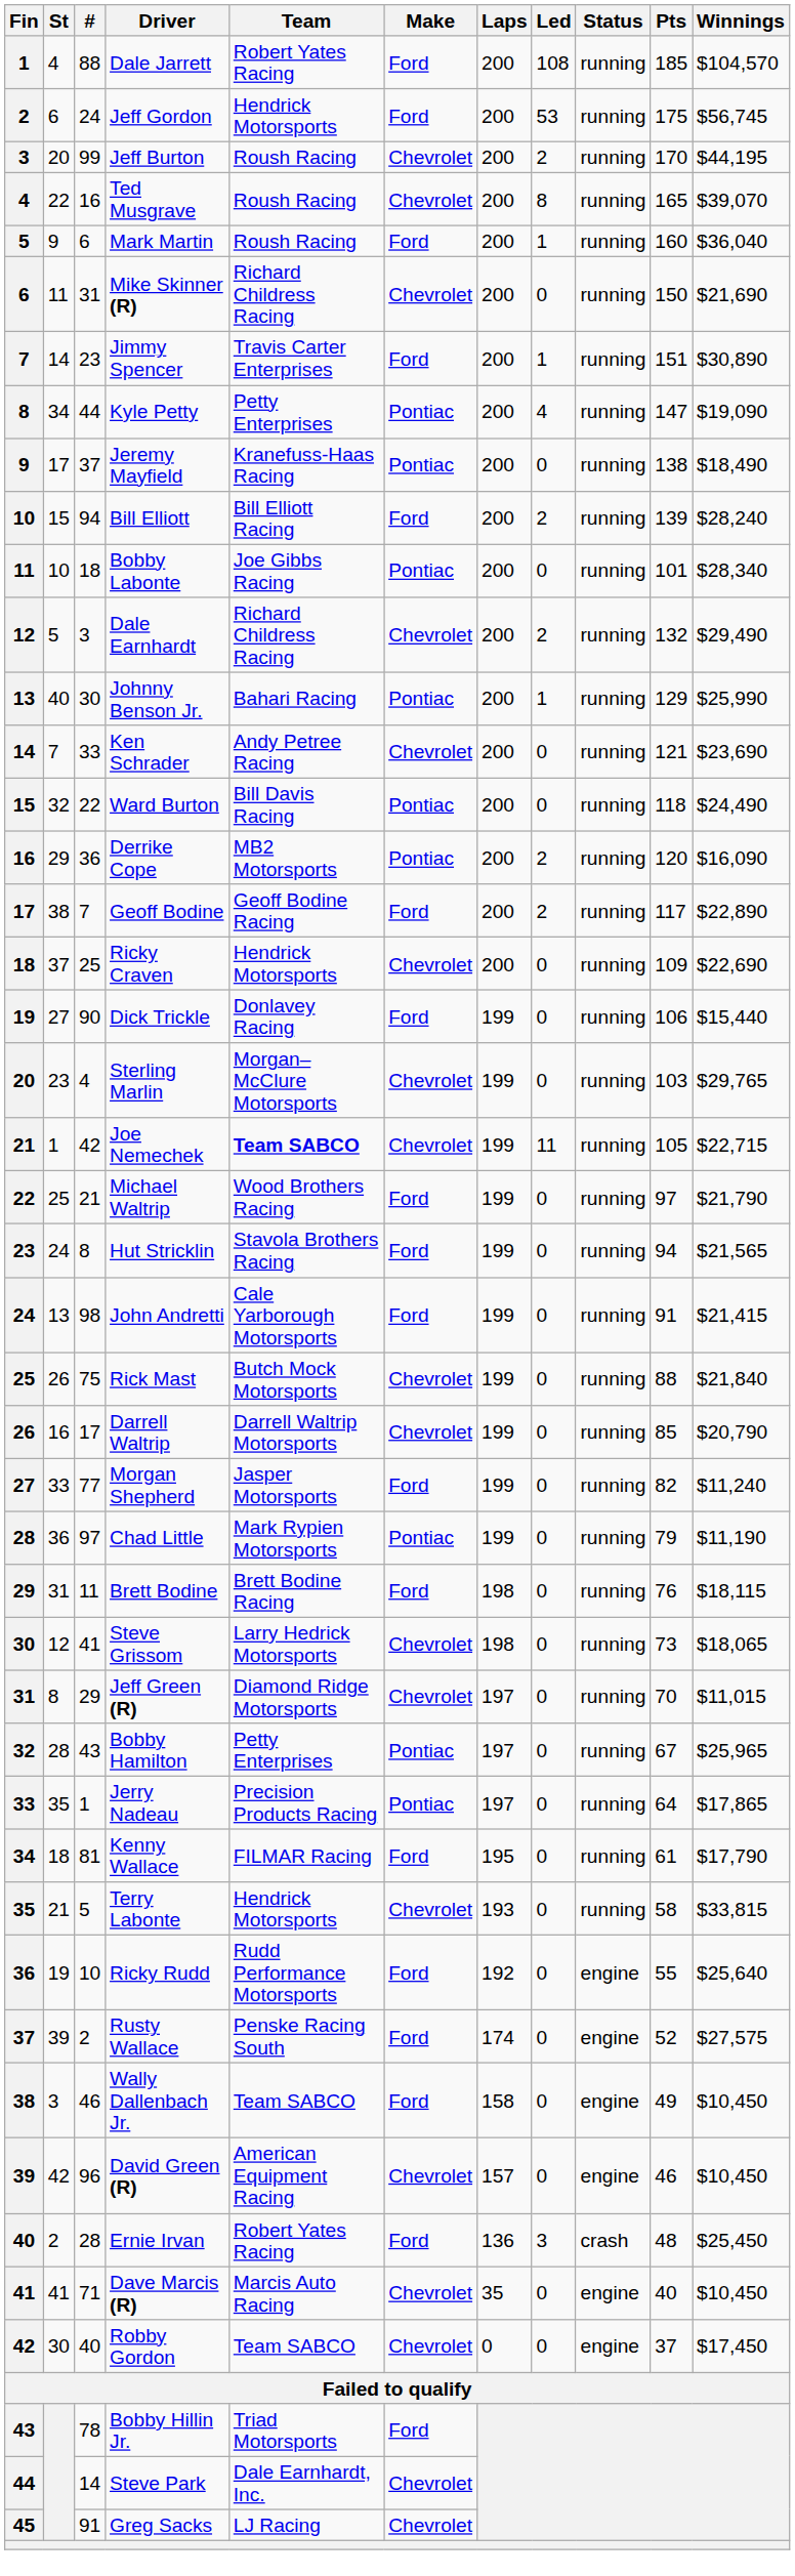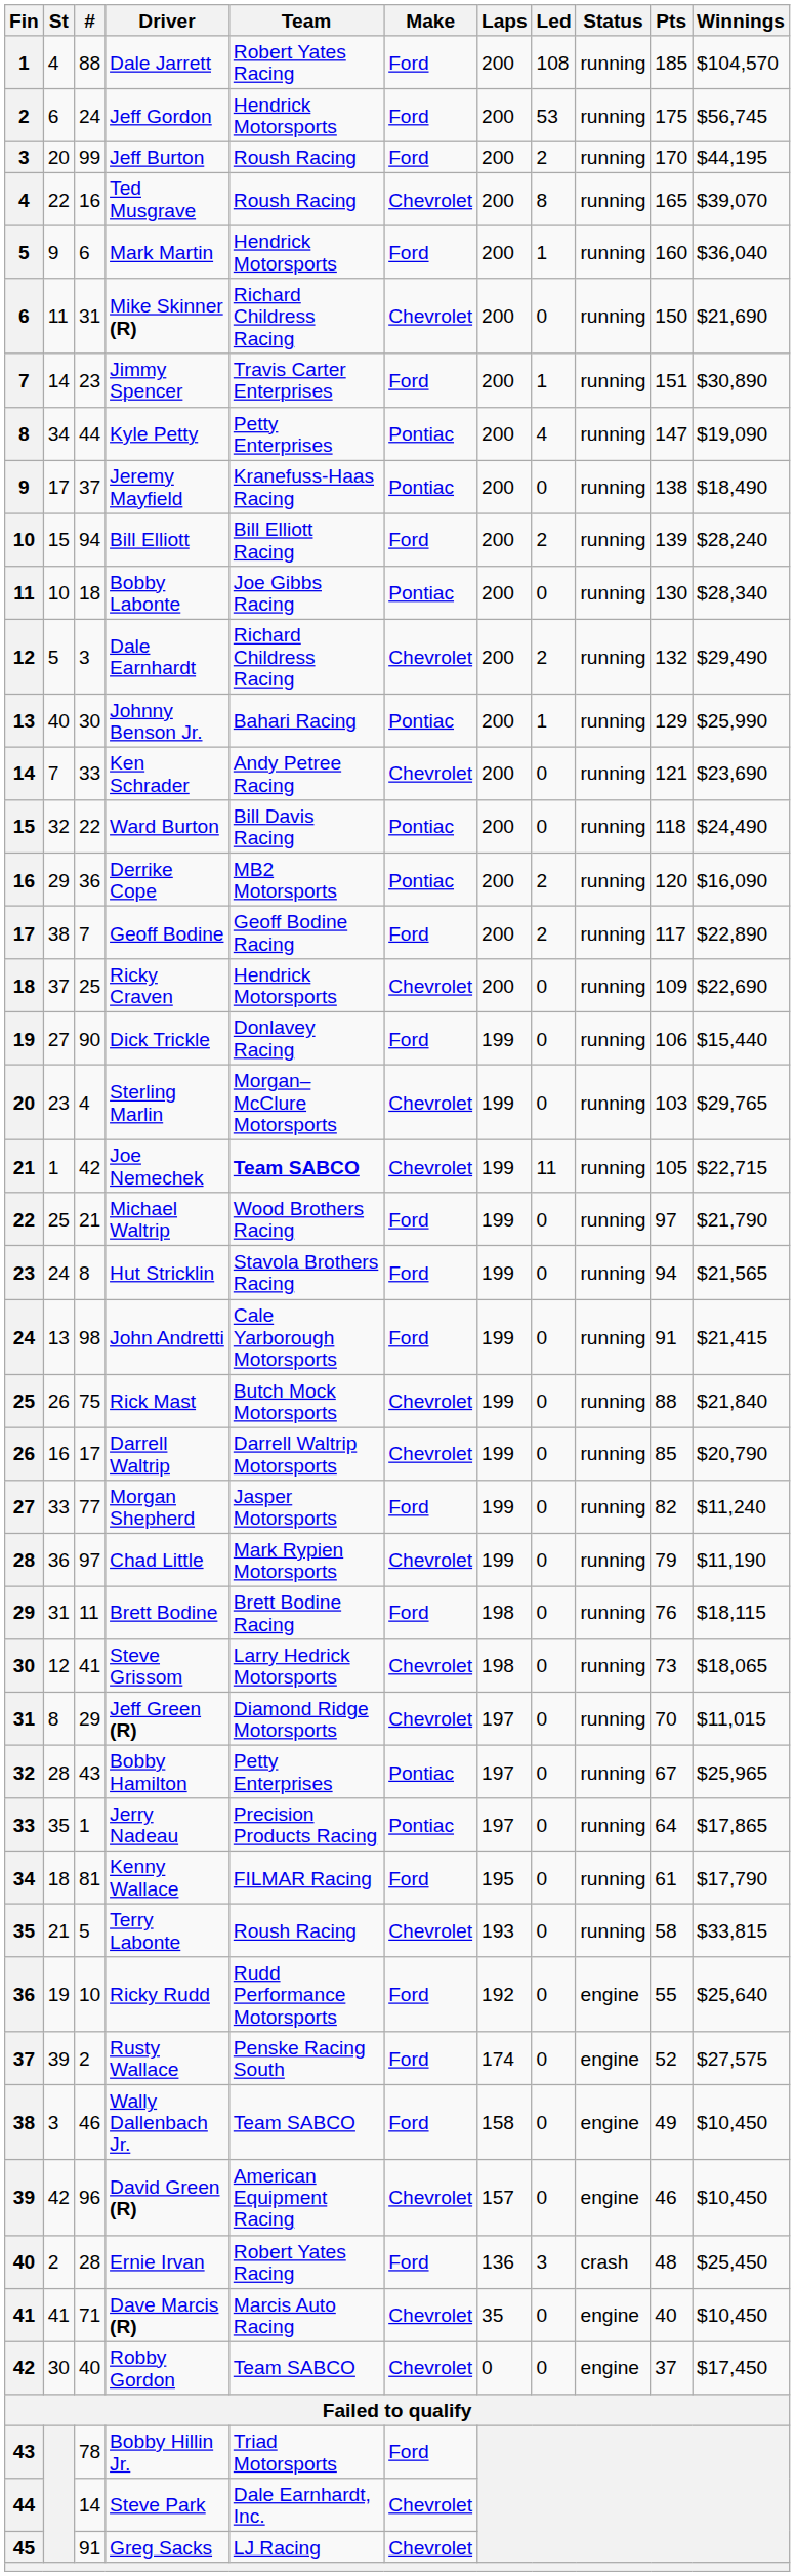Jeff Burton | Make: Chevrolet -> Ford
Mark Martin | Team: Roush Racing -> Hendrick Motorsports
Bobby Labonte | Pts: 101 -> 130
Chad Little | Make: Pontiac -> Chevrolet
Terry Labonte | Team: Hendrick Motorsports -> Roush Racing
